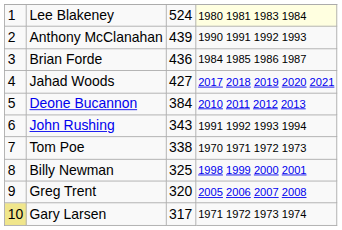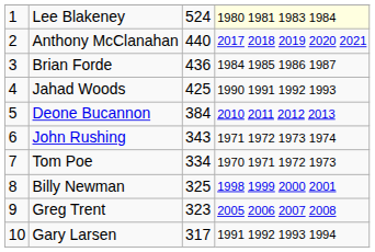Anthony McClanahan | column 3: 439 -> 440
Anthony McClanahan | column 4: 1990 1991 1992 1993 -> 2017 2018 2019 2020 2021
Jahad Woods | column 3: 427 -> 425
Jahad Woods | column 4: 2017 2018 2019 2020 2021 -> 1990 1991 1992 1993
John Rushing | column 4: 1991 1992 1993 1994 -> 1971 1972 1973 1974
Tom Poe | column 3: 338 -> 334
Greg Trent | column 3: 320 -> 323
Gary Larsen | column 1: khaki background -> no background
Gary Larsen | column 4: 1971 1972 1973 1974 -> 1991 1992 1993 1994
